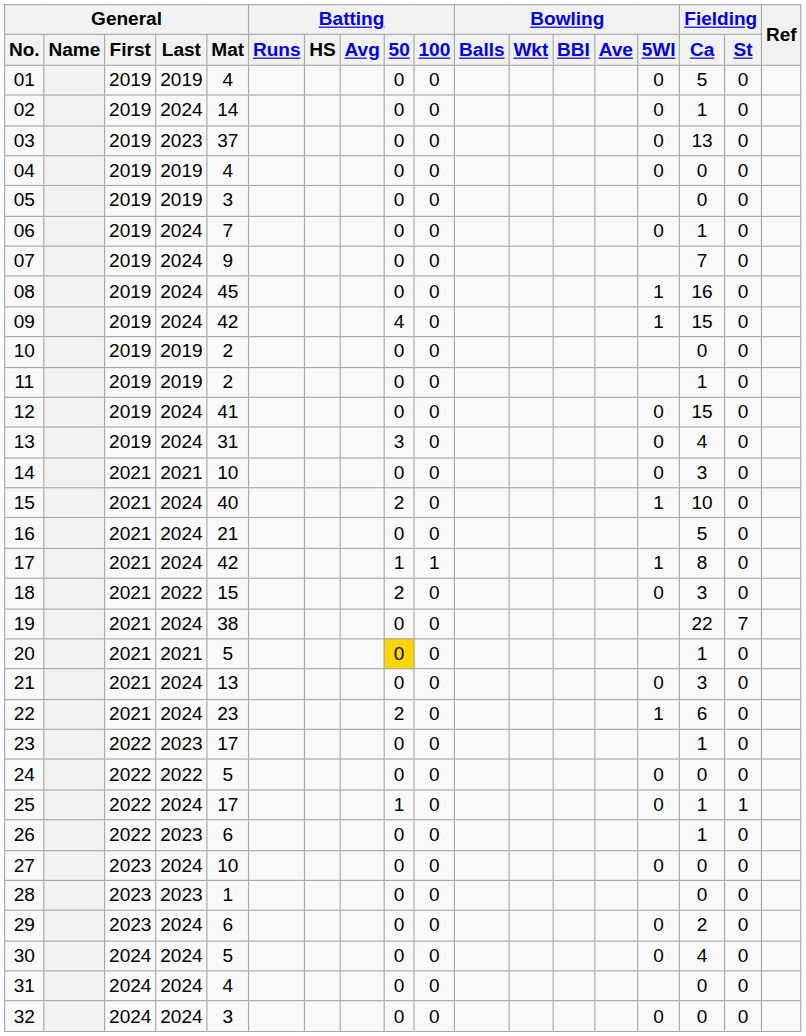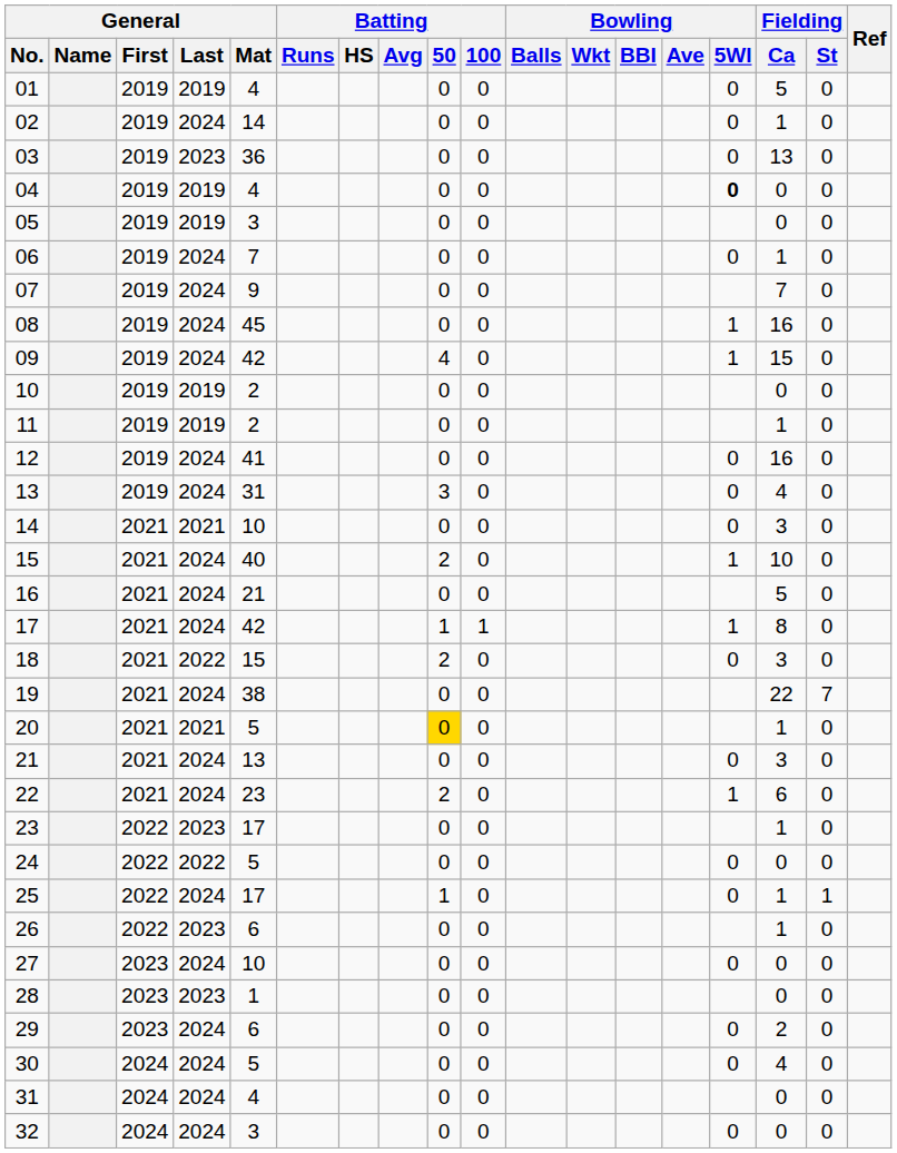03 | General / Mat: 37 -> 36
04 | Bowling / 5WI: normal -> bold
12 | Fielding / Ca: 15 -> 16
